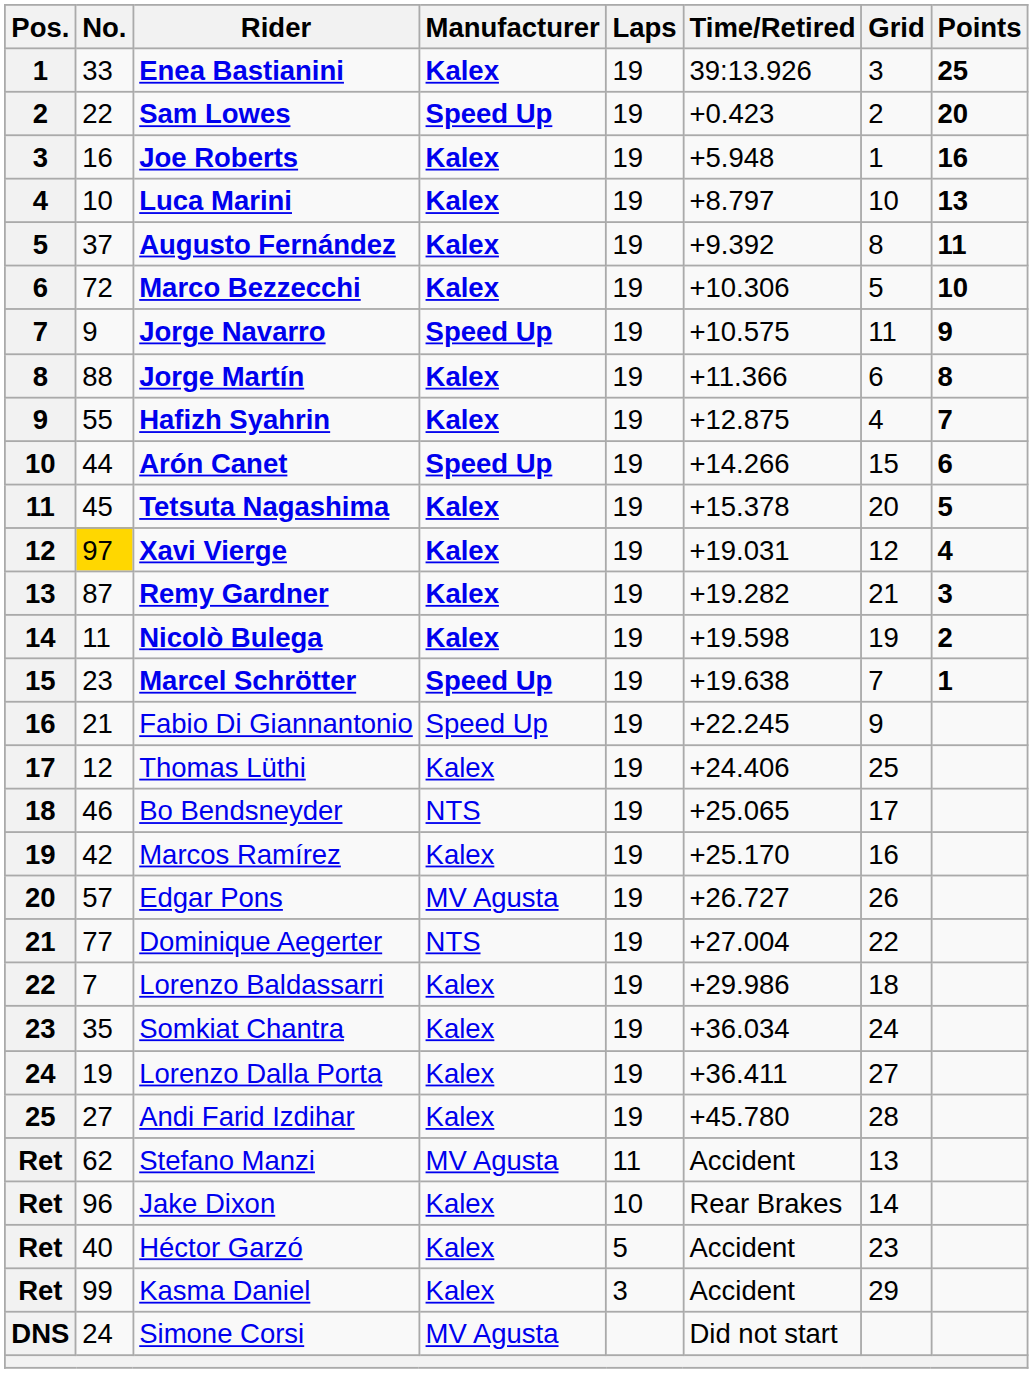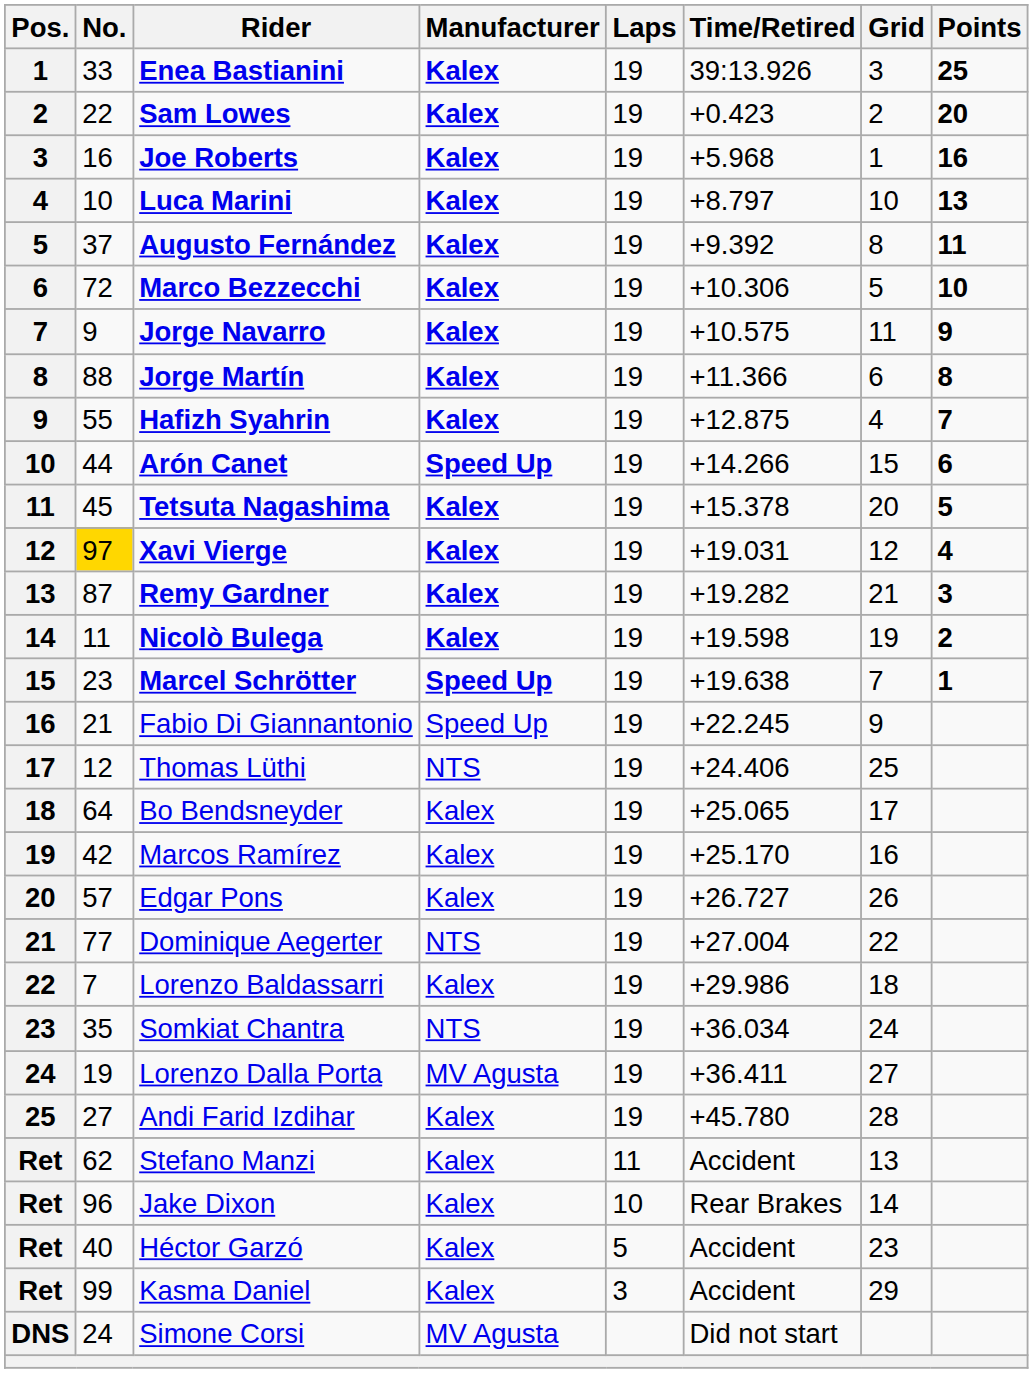Sam Lowes | Manufacturer: Speed Up -> Kalex
Joe Roberts | Time/Retired: +5.948 -> +5.968
Jorge Navarro | Manufacturer: Speed Up -> Kalex
Thomas Lüthi | Manufacturer: Kalex -> NTS
Bo Bendsneyder | No.: 46 -> 64
Bo Bendsneyder | Manufacturer: NTS -> Kalex
Edgar Pons | Manufacturer: MV Agusta -> Kalex
Somkiat Chantra | Manufacturer: Kalex -> NTS
Lorenzo Dalla Porta | Manufacturer: Kalex -> MV Agusta
Stefano Manzi | Manufacturer: MV Agusta -> Kalex
